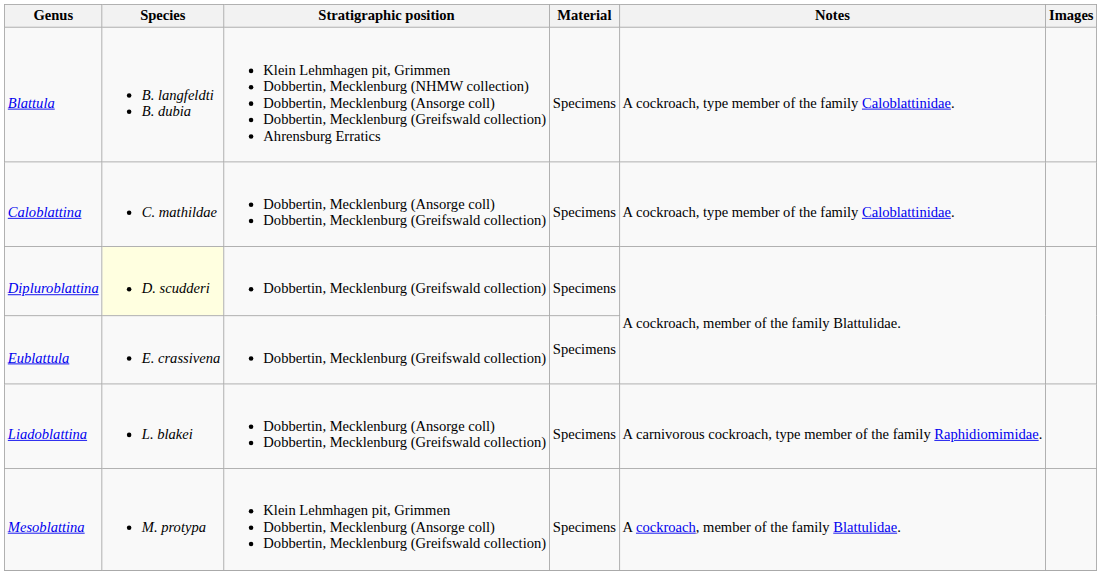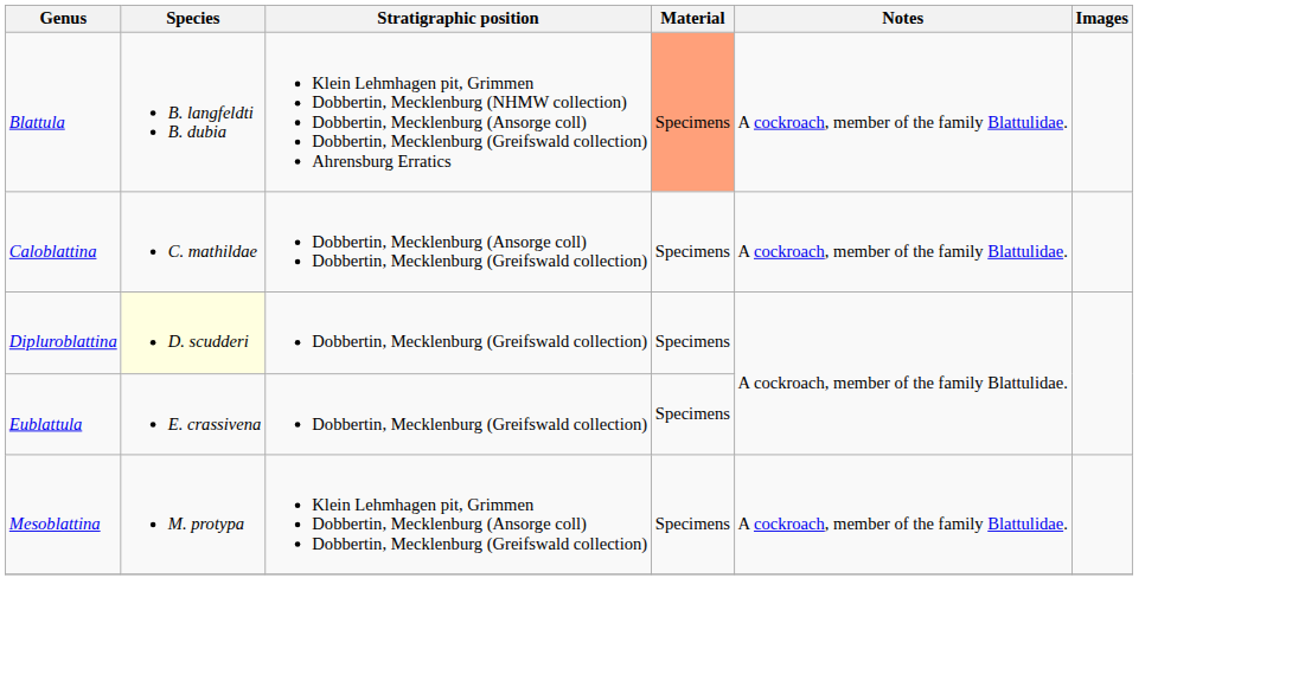Blattula | Material: no background -> lightsalmon background
Blattula | Notes: A cockroach, type member of the family Caloblattinidae. -> A cockroach, member of the family Blattulidae.
Caloblattina | Notes: A cockroach, type member of the family Caloblattinidae. -> A cockroach, member of the family Blattulidae.
- row: Liadoblattina | L. blakei | Dobbertin, Mecklenburg (Ansorge coll) Dobbertin, Mecklenburg (Greifswald collection) | Specimens | A carnivorous cockroach, type member of the family Raphidiomimidae.
